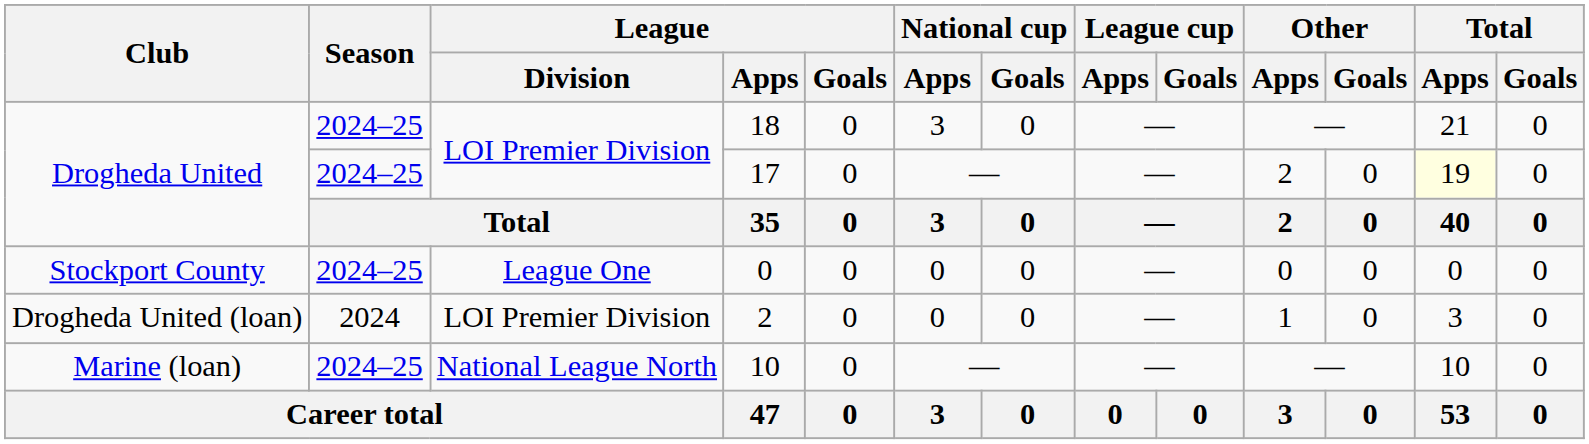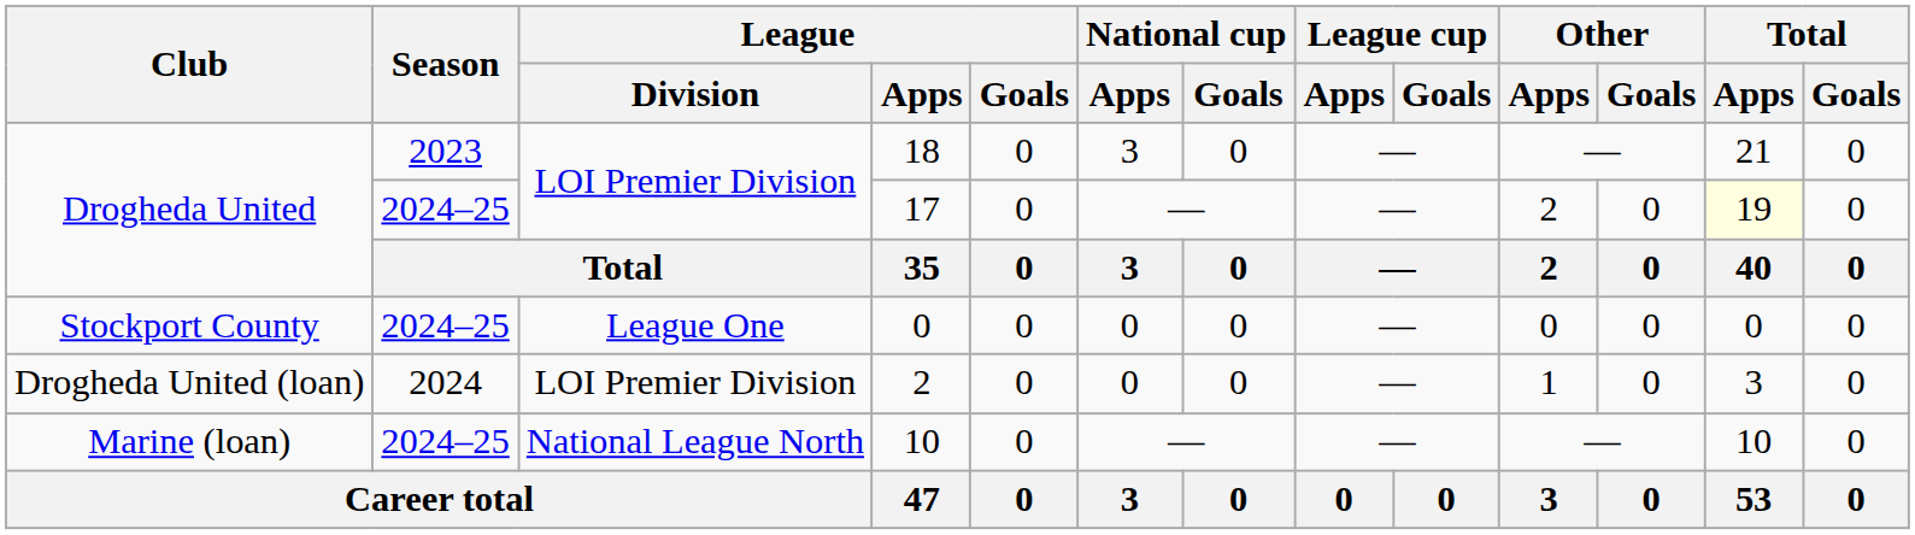18 | Season: 2024–25 -> 2023
